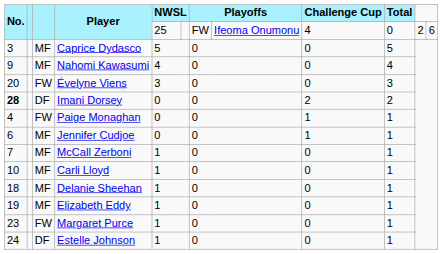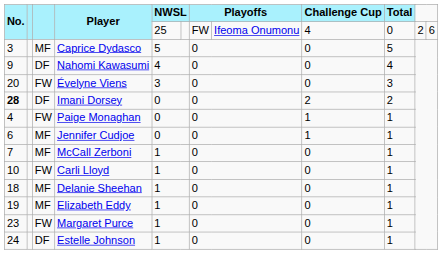Nahomi Kawasumi | column 3: MF -> DF
Carli Lloyd | column 3: MF -> FW
